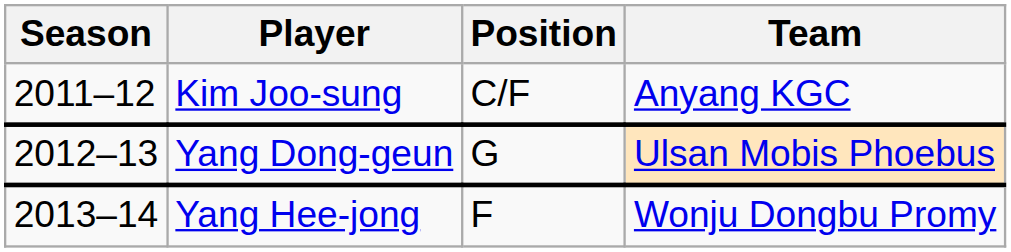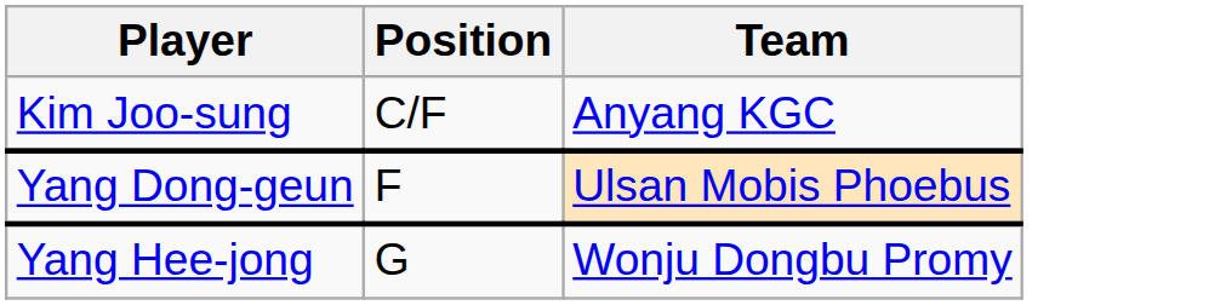- column: Season | 2011–12 | 2012–13 | 2013–14
Yang Dong-geun | Position: G -> F
Yang Hee-jong | Position: F -> G
